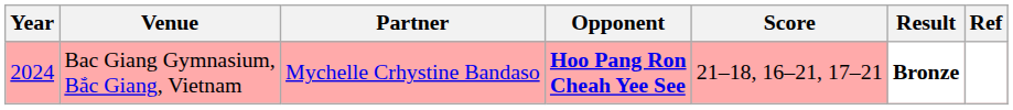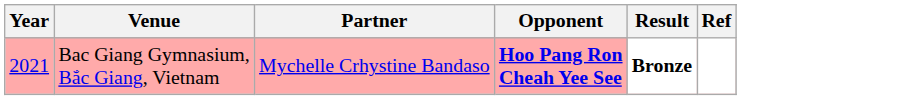- column: Score | 21–18, 16–21, 17–21
Bac Giang Gymnasium, Bắc Giang, Vietnam | Year: 2024 -> 2021
